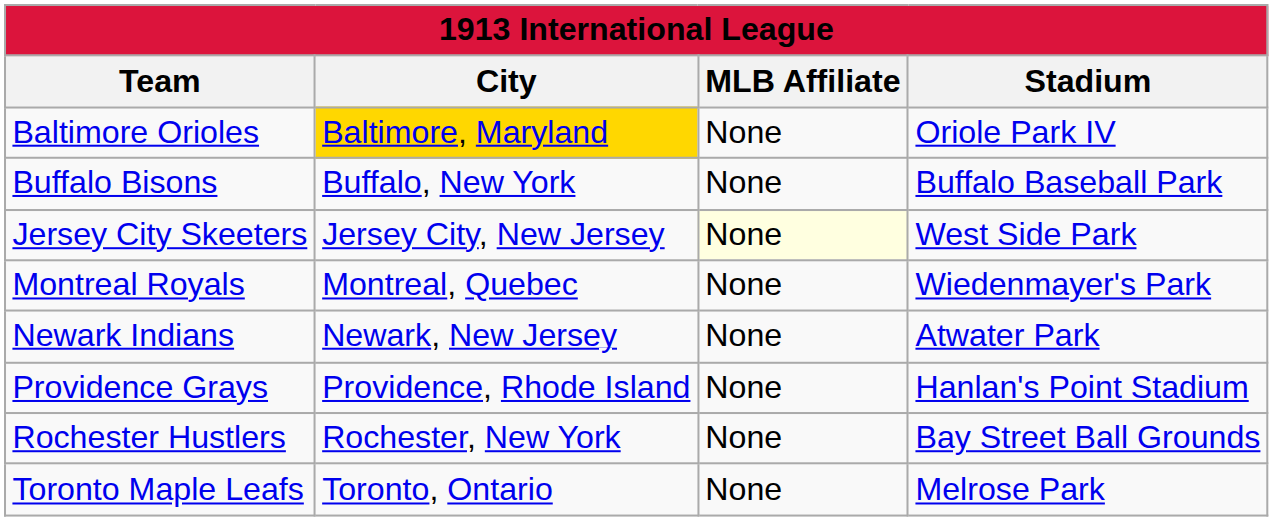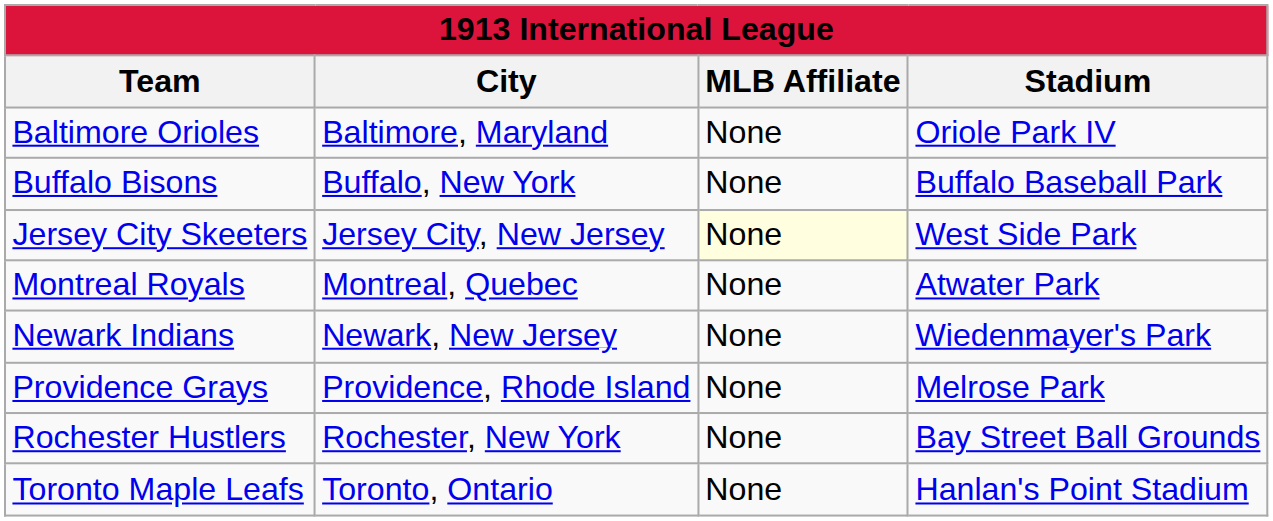Baltimore Orioles | City: gold background -> no background
Montreal Royals | Stadium: Wiedenmayer's Park -> Atwater Park
Newark Indians | Stadium: Atwater Park -> Wiedenmayer's Park
Providence Grays | Stadium: Hanlan's Point Stadium -> Melrose Park
Toronto Maple Leafs | Stadium: Melrose Park -> Hanlan's Point Stadium
